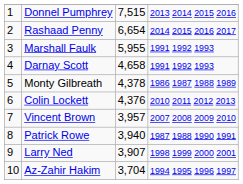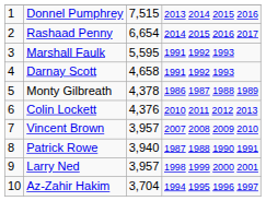Marshall Faulk | column 3: 5,955 -> 5,595
Larry Ned | column 3: 3,907 -> 3,957
